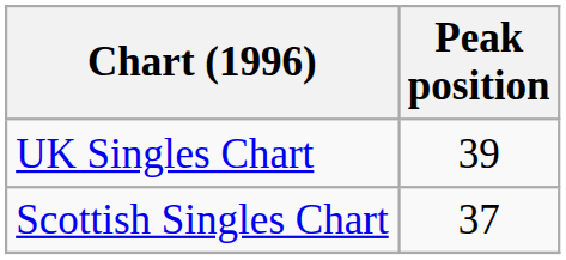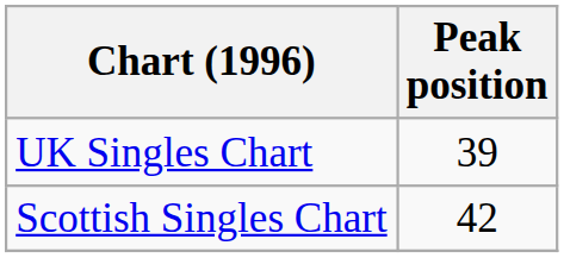Scottish Singles Chart | Peak position: 37 -> 42
